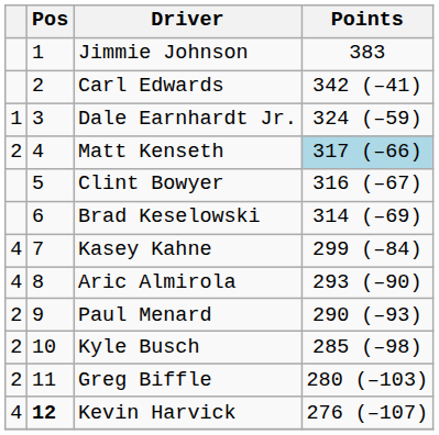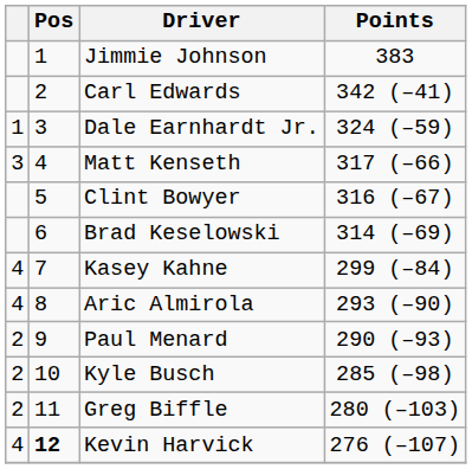Matt Kenseth | column 1: 2 -> 3
Matt Kenseth | Points: lightblue background -> no background
